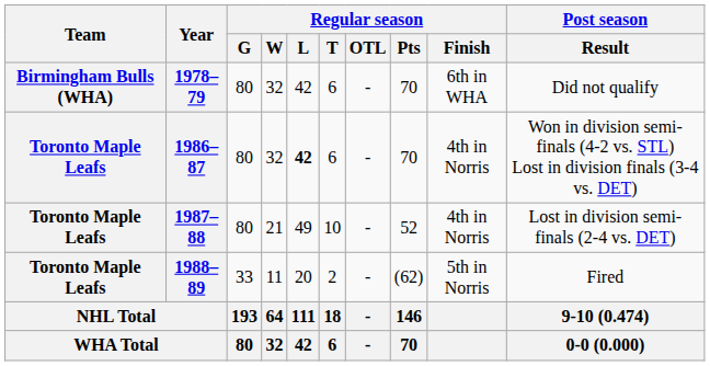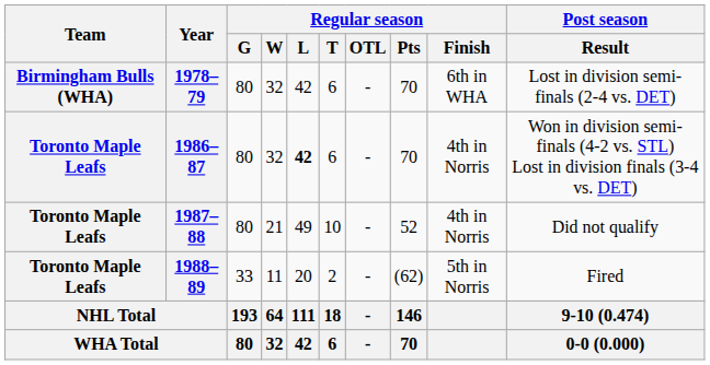1978–79 | Post season / Result: Did not qualify -> Lost in division semi-finals (2-4 vs. DET)
1987–88 | Post season / Result: Lost in division semi-finals (2-4 vs. DET) -> Did not qualify
